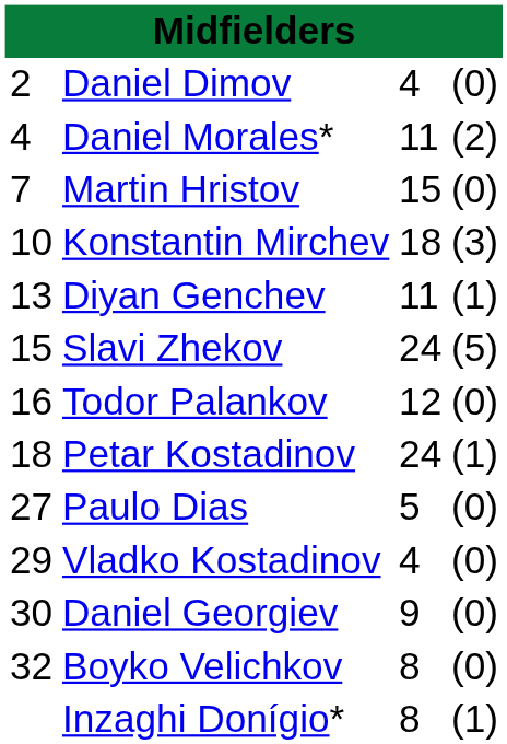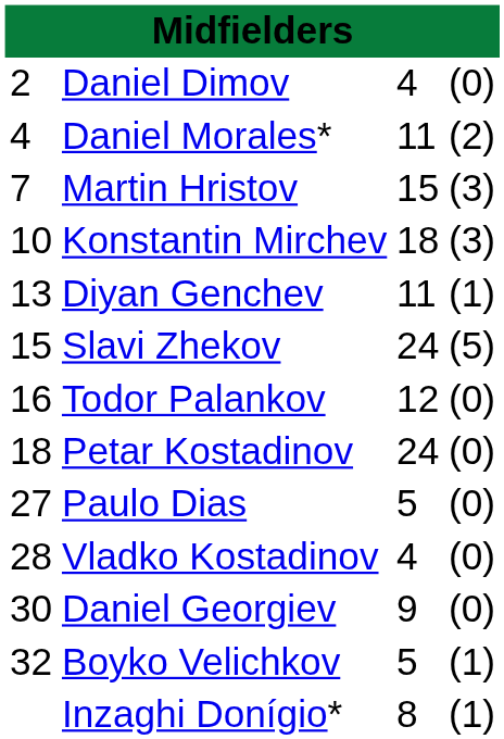Martin Hristov | column 4: (0) -> (3)
Petar Kostadinov | column 4: (1) -> (0)
Vladko Kostadinov | column 1: 29 -> 28
Boyko Velichkov | column 3: 8 -> 5
Boyko Velichkov | column 4: (0) -> (1)
